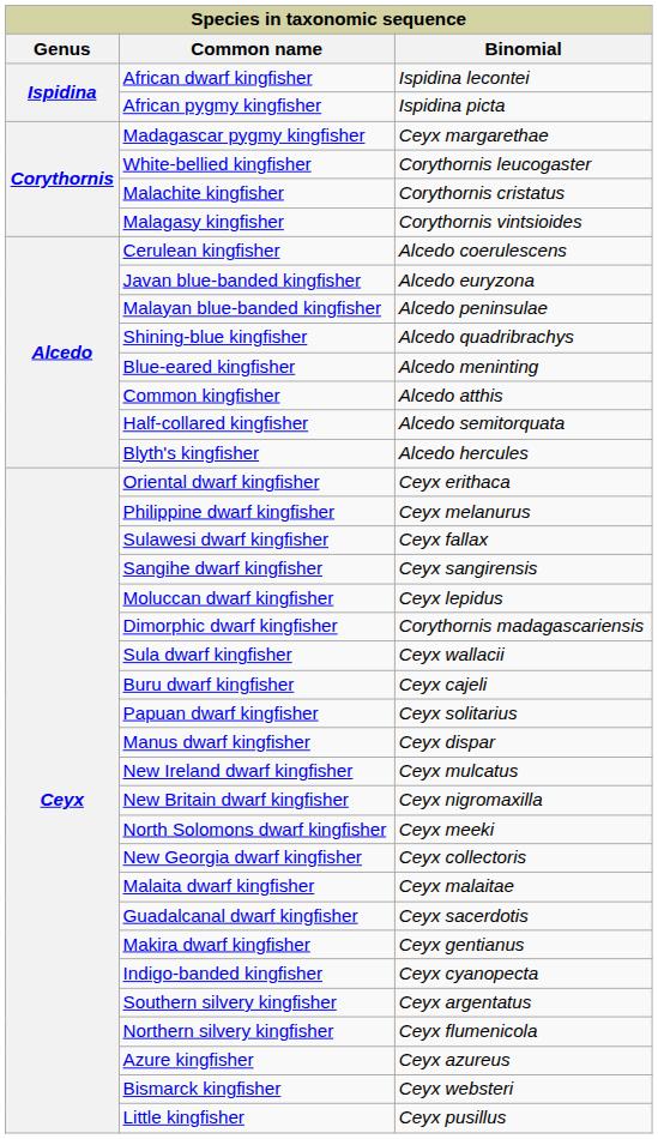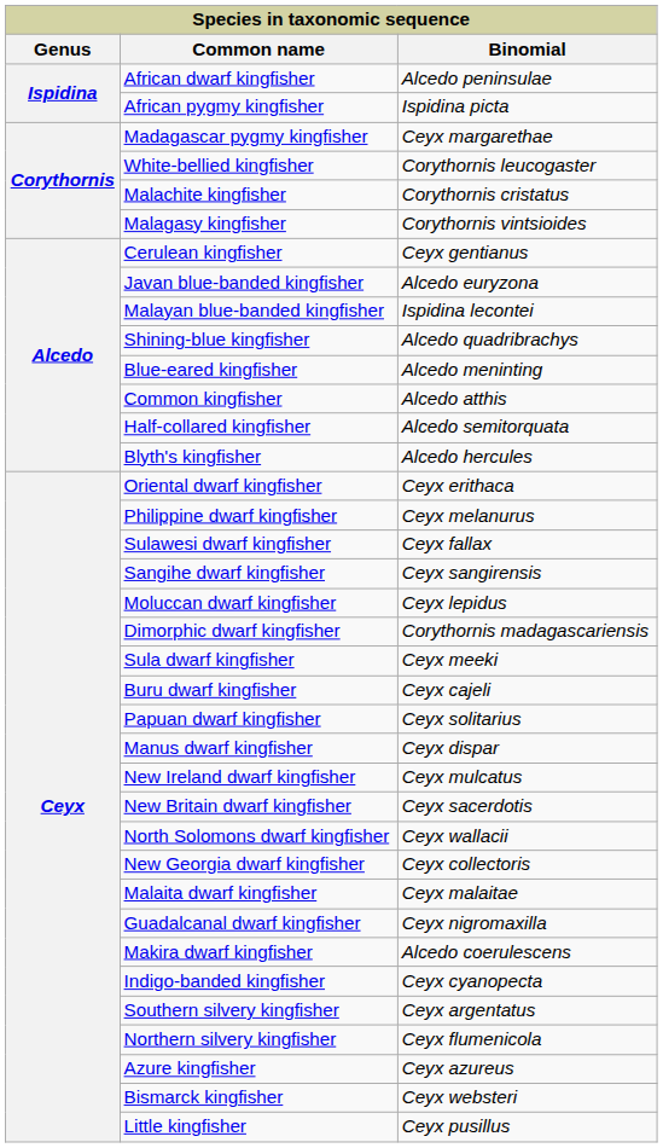African dwarf kingfisher | Binomial: Ispidina lecontei -> Alcedo peninsulae
Cerulean kingfisher | Binomial: Alcedo coerulescens -> Ceyx gentianus
Malayan blue-banded kingfisher | Binomial: Alcedo peninsulae -> Ispidina lecontei
Sula dwarf kingfisher | Binomial: Ceyx wallacii -> Ceyx meeki
New Britain dwarf kingfisher | Binomial: Ceyx nigromaxilla -> Ceyx sacerdotis
North Solomons dwarf kingfisher | Binomial: Ceyx meeki -> Ceyx wallacii
Guadalcanal dwarf kingfisher | Binomial: Ceyx sacerdotis -> Ceyx nigromaxilla
Makira dwarf kingfisher | Binomial: Ceyx gentianus -> Alcedo coerulescens
